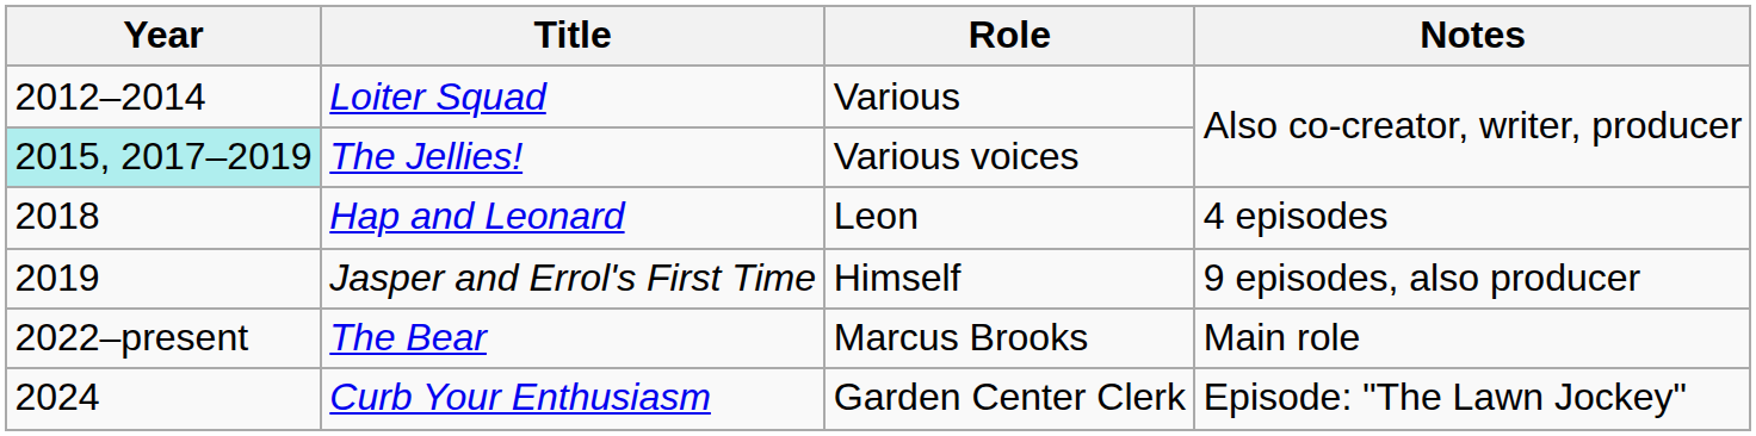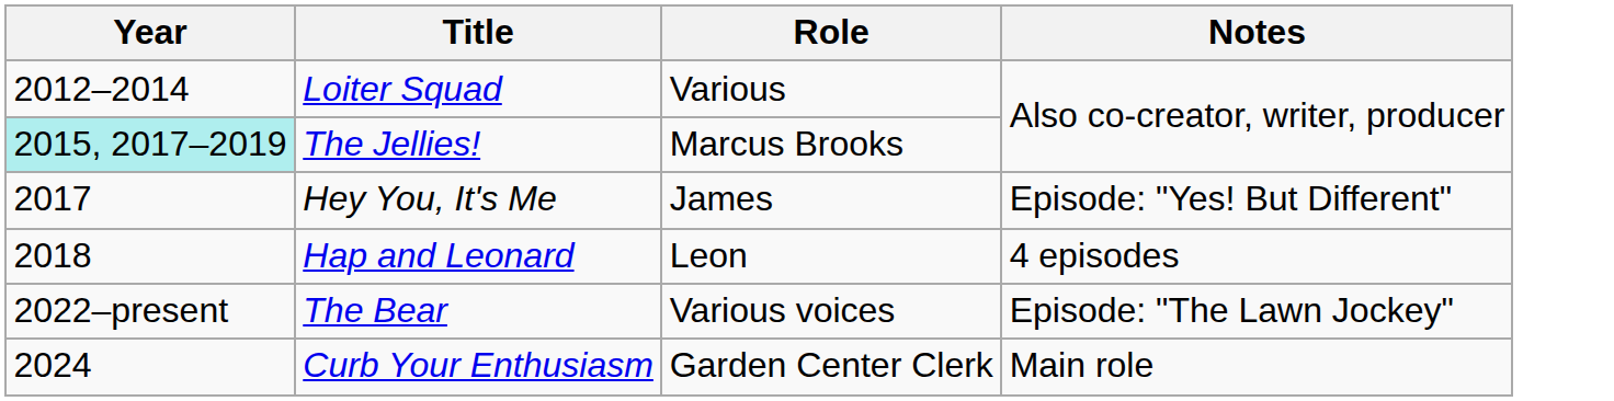The Jellies! | Role: Various voices -> Marcus Brooks
+ row: 2017 | Hey You, It's Me | James | Episode: "Yes! But Different"
- row: 2019 | Jasper and Errol's First Time | Himself | 9 episodes, also producer
The Bear | Role: Marcus Brooks -> Various voices
The Bear | Notes: Main role -> Episode: "The Lawn Jockey"
Curb Your Enthusiasm | Notes: Episode: "The Lawn Jockey" -> Main role
